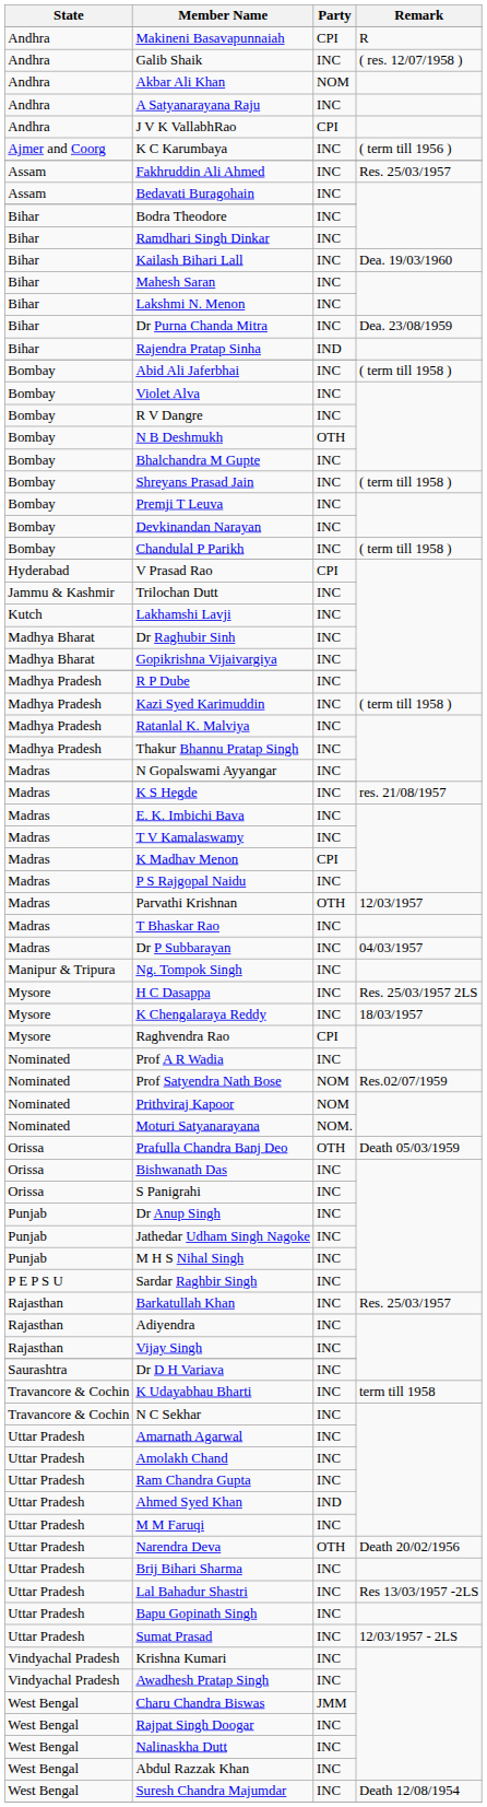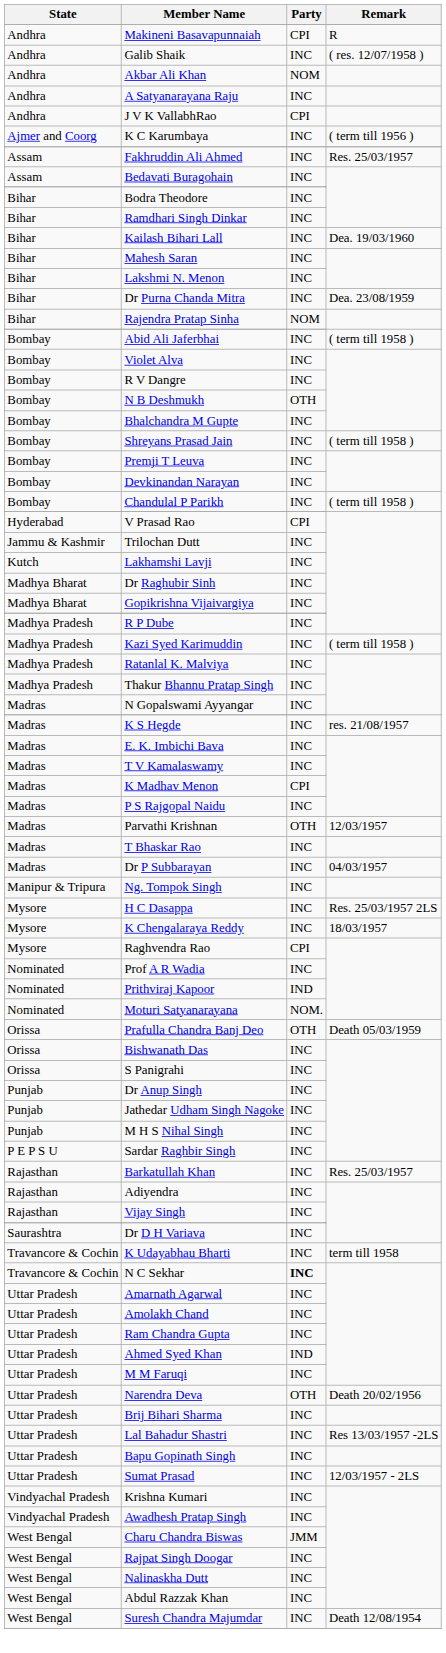Rajendra Pratap Sinha | Party: IND -> NOM
- row: Nominated | Prof Satyendra Nath Bose | NOM | Res.02/07/1959
Prithviraj Kapoor | Party: NOM -> IND
N C Sekhar | Party: normal -> bold
